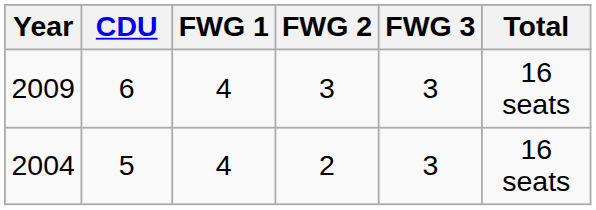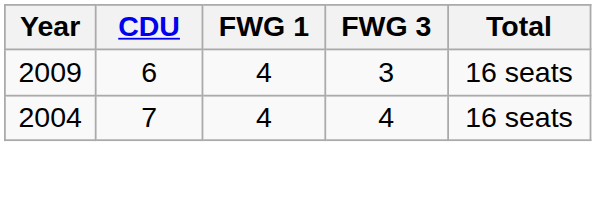- column: FWG 2 | 3 | 2
2004 | CDU: 5 -> 7
2004 | FWG 3: 3 -> 4
